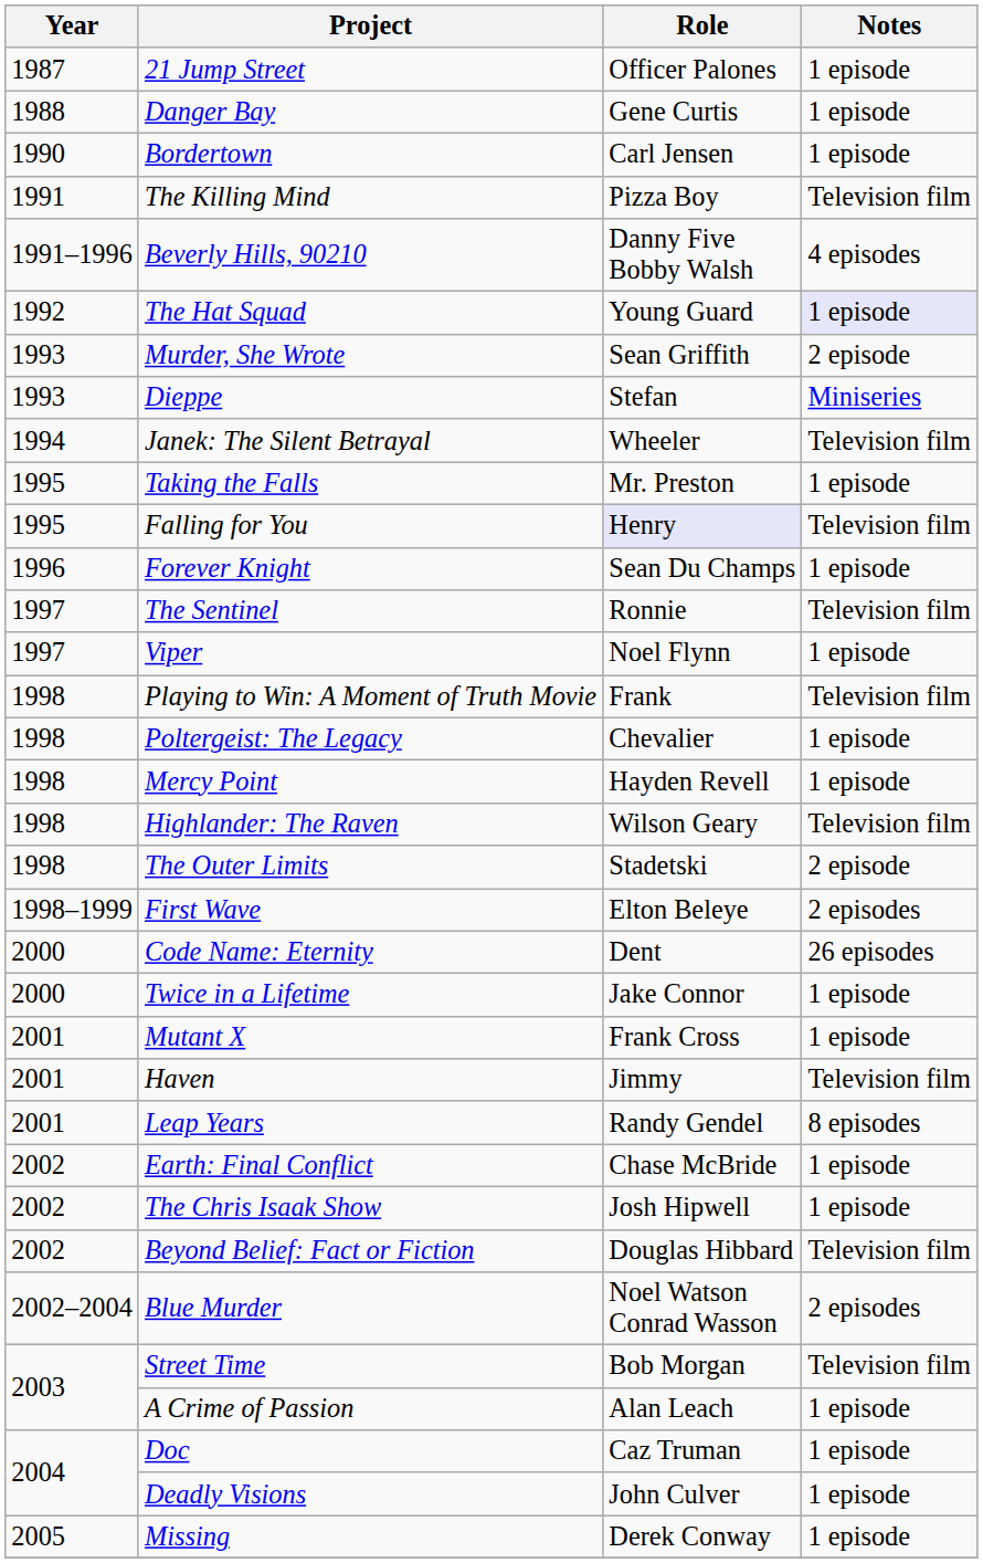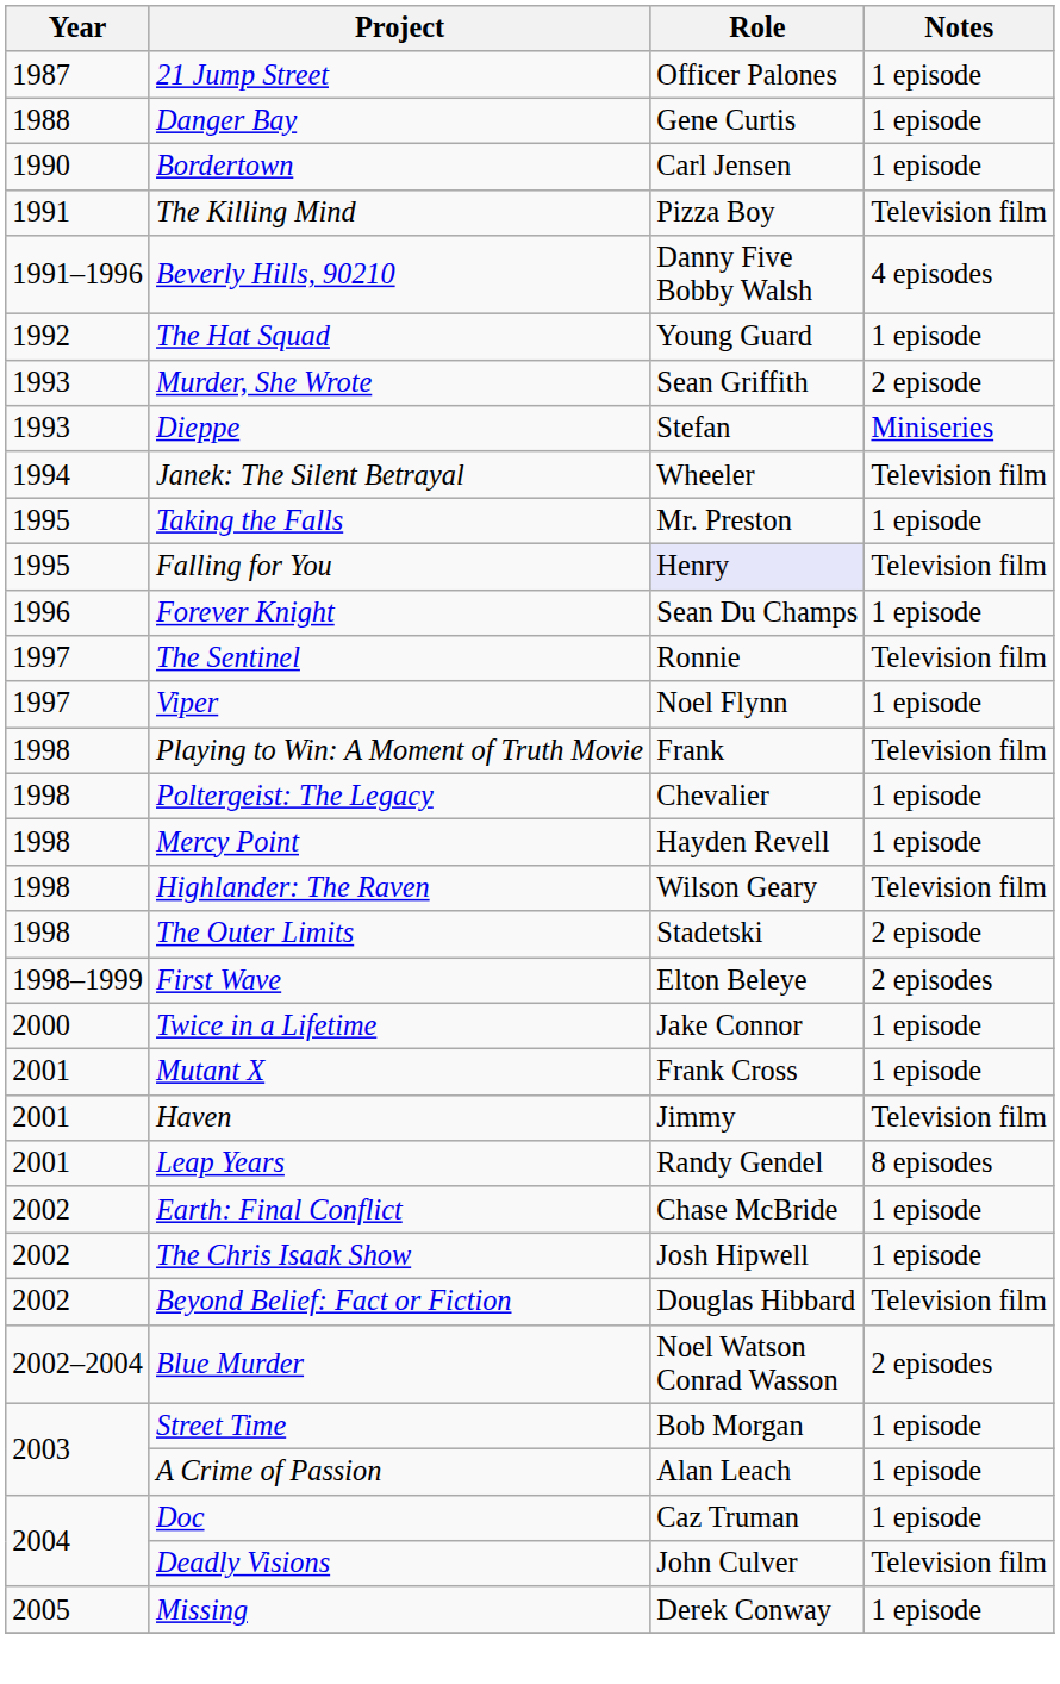The Hat Squad | Notes: lavender background -> no background
- row: 2000 | Code Name: Eternity | Dent | 26 episodes
Street Time | Notes: Television film -> 1 episode
Deadly Visions | Notes: 1 episode -> Television film
